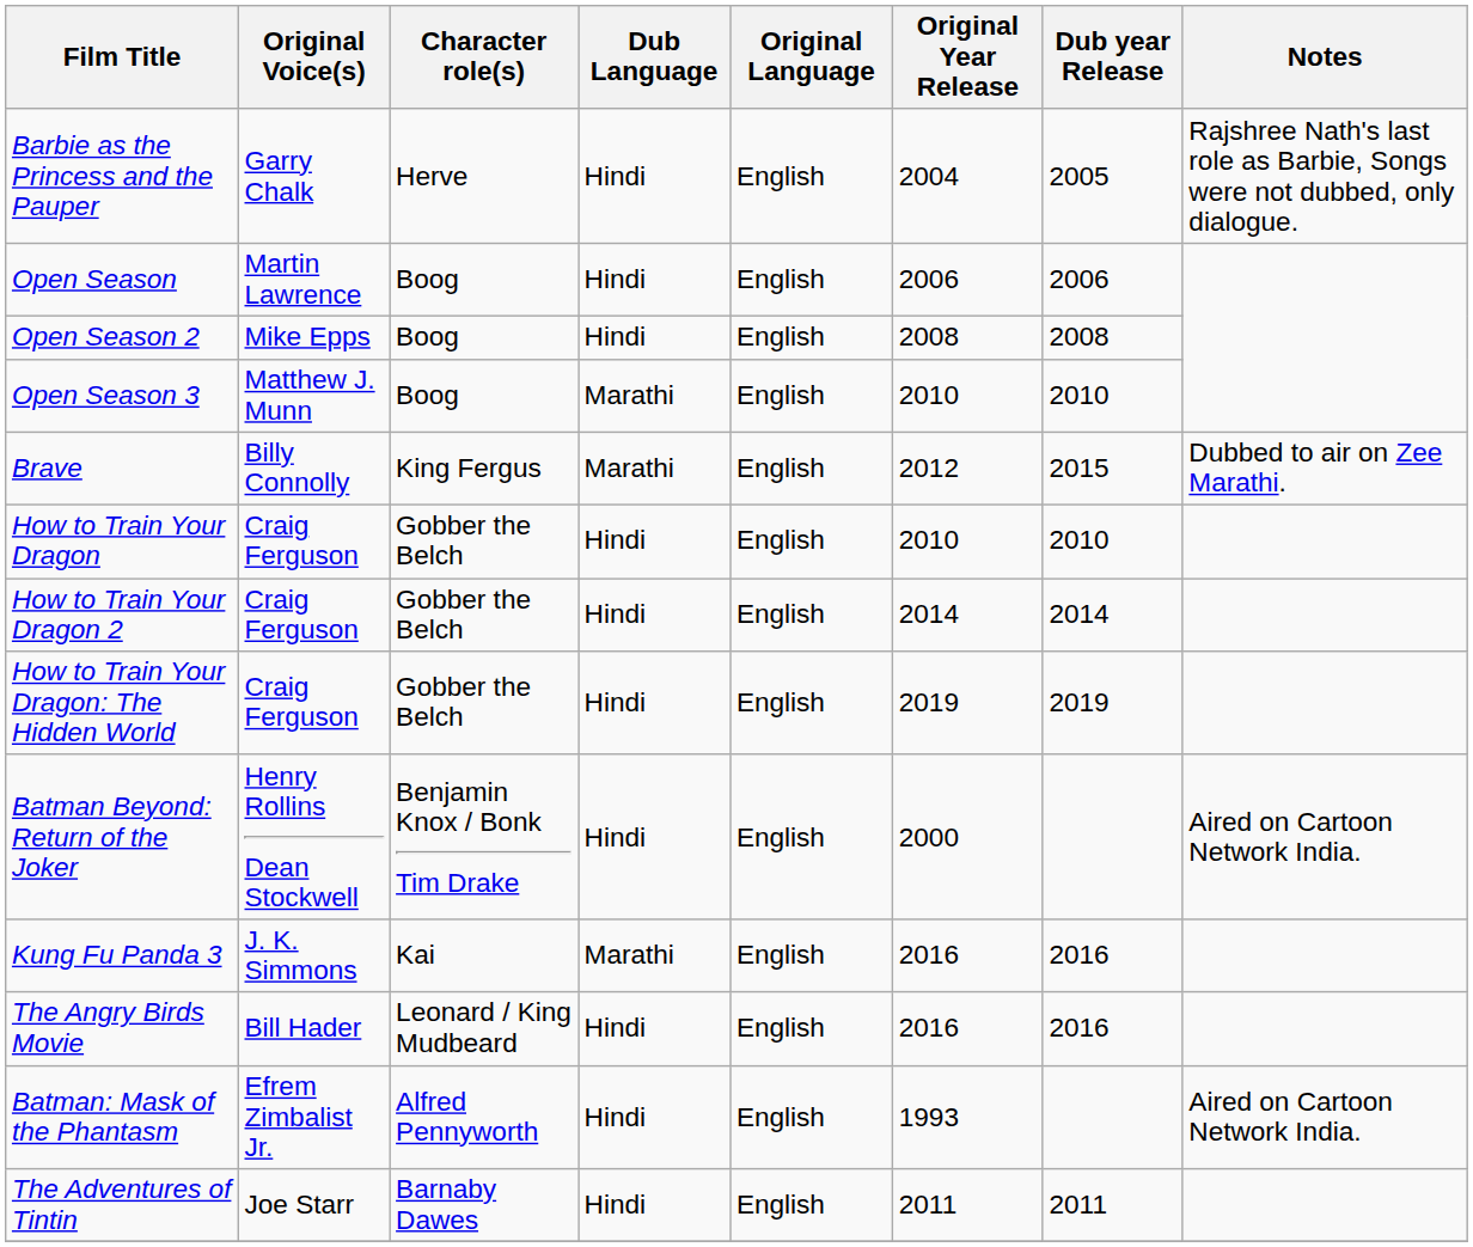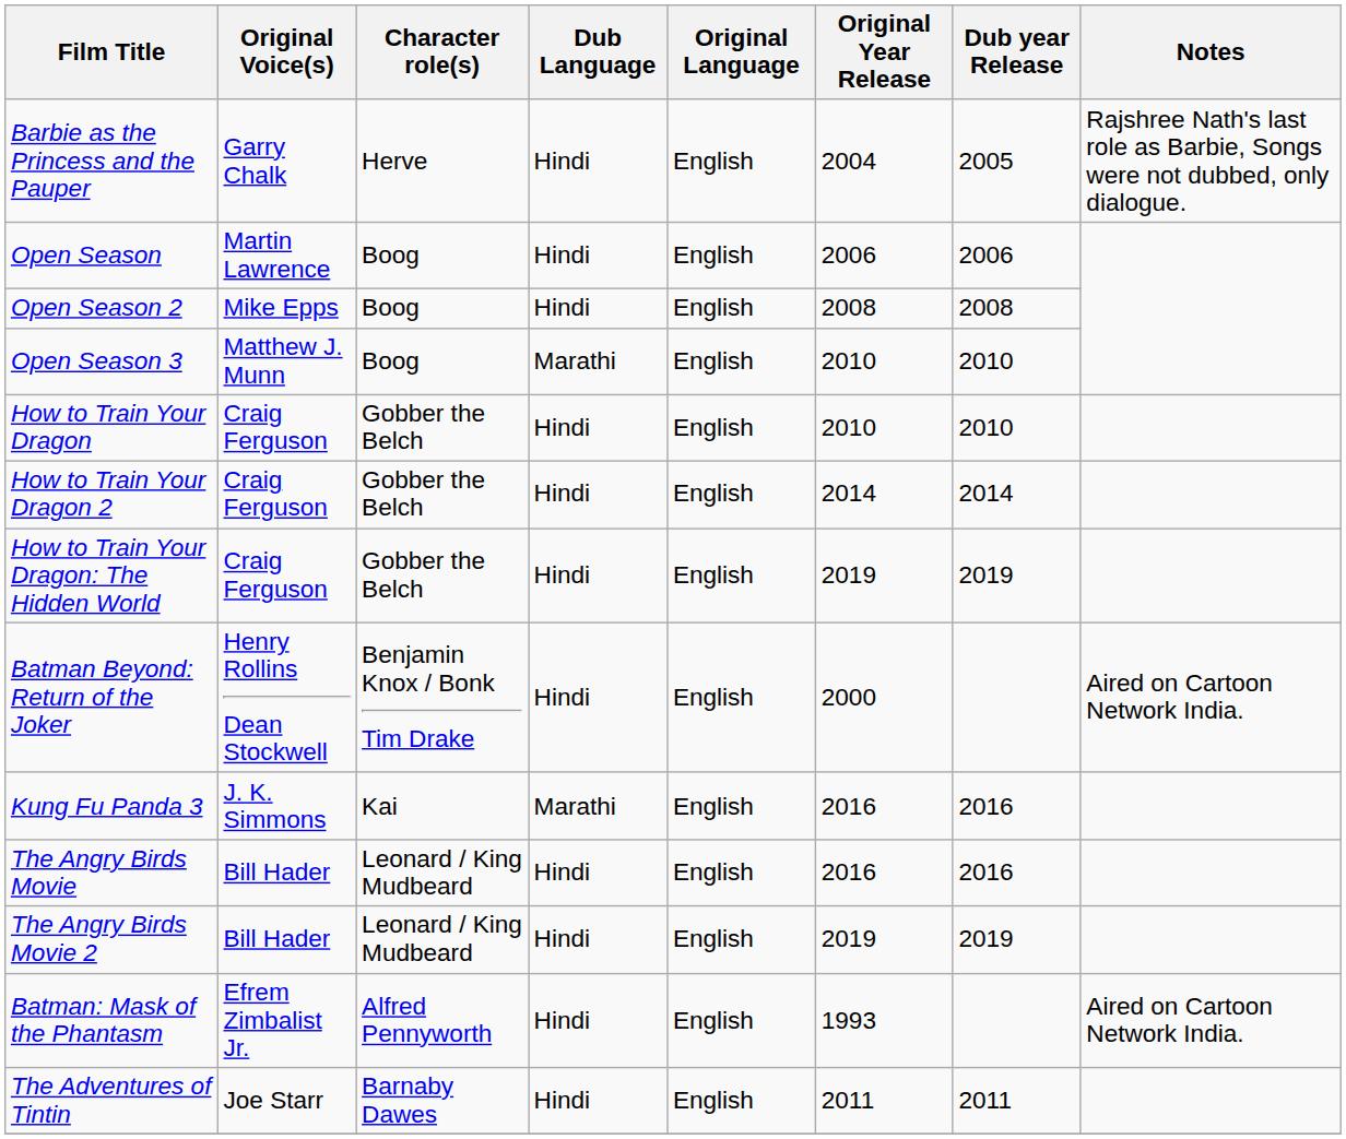- row: Brave | Billy Connolly | King Fergus | Marathi | English | 2012 | 2015 | Dubbed to air on Zee Marathi.
+ row: The Angry Birds Movie 2 | Bill Hader | Leonard / King Mudbeard | Hindi | English | 2019 | 2019
